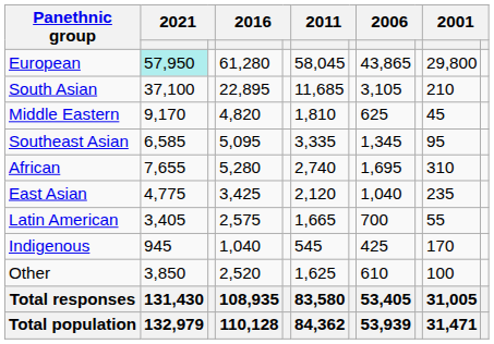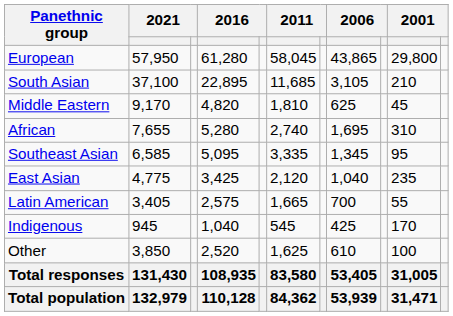European | column 2: paleturquoise background -> no background
rows swapped: African <-> Southeast Asian
